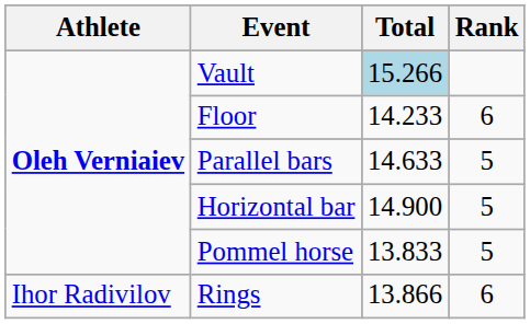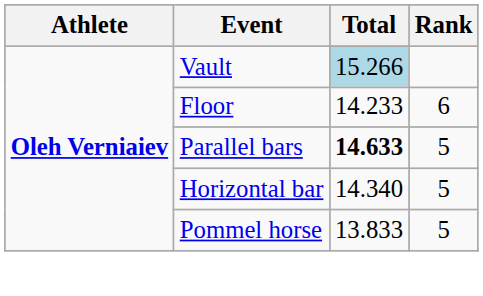Parallel bars | Total: normal -> bold
Horizontal bar | Total: 14.900 -> 14.340
- row: Ihor Radivilov | Rings | 13.866 | 6
